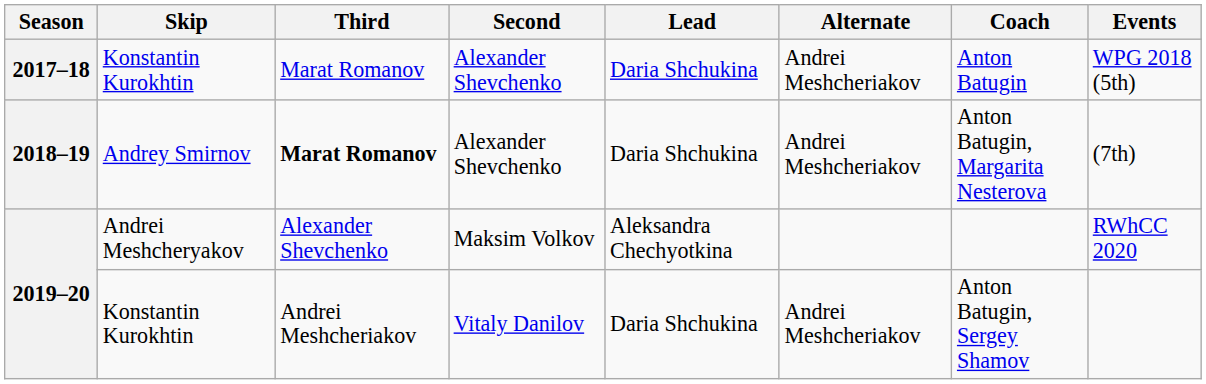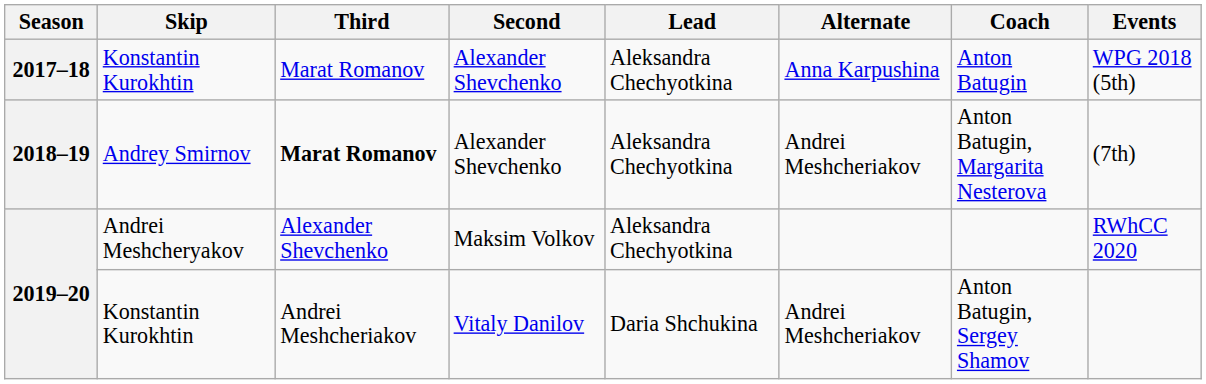2017–18 | Lead: Daria Shchukina -> Aleksandra Chechyotkina
2017–18 | Alternate: Andrei Meshcheriakov -> Anna Karpushina
2018–19 | Lead: Daria Shchukina -> Aleksandra Chechyotkina
